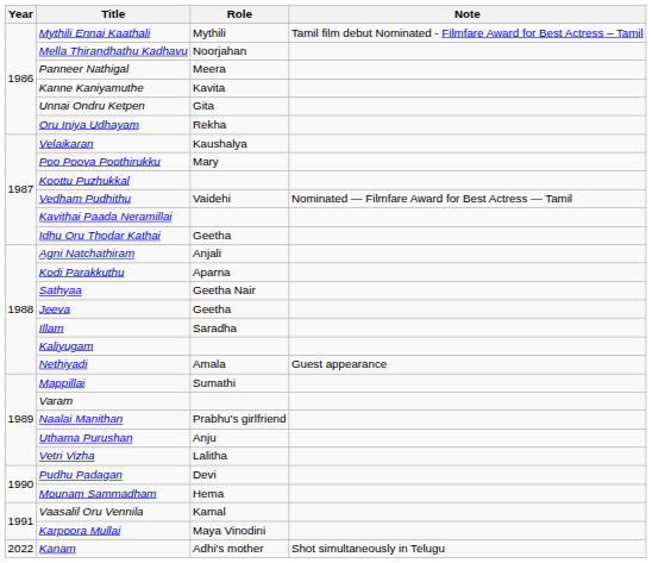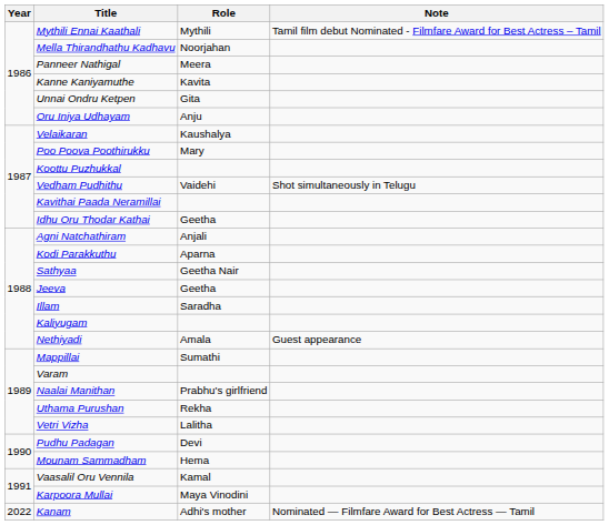Oru Iniya Udhayam | Role: Rekha -> Anju
Vedham Pudhithu | Note: Nominated — Filmfare Award for Best Actress — Tamil -> Shot simultaneously in Telugu
Uthama Purushan | Role: Anju -> Rekha
Kanam | Note: Shot simultaneously in Telugu -> Nominated — Filmfare Award for Best Actress — Tamil
